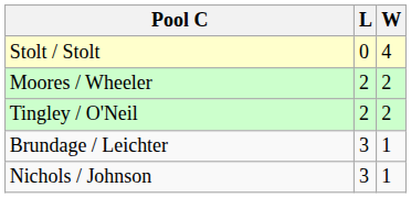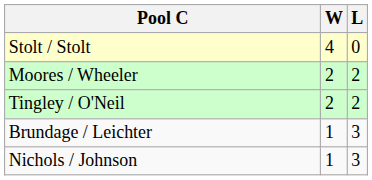columns swapped: W <-> L
